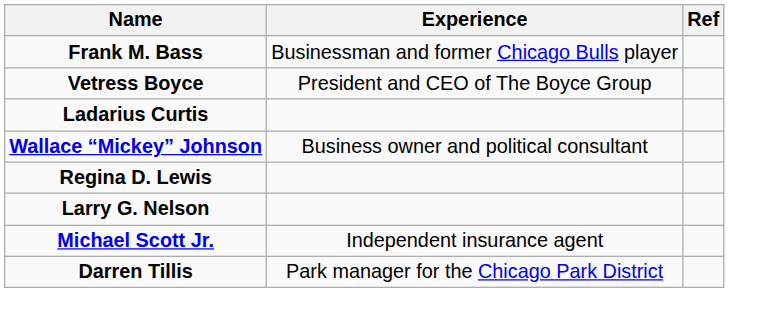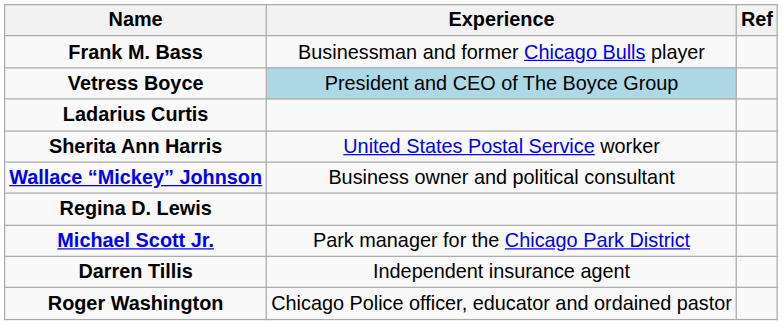Vetress Boyce | Experience: no background -> lightblue background
+ row: Sherita Ann Harris | United States Postal Service worker
- row: Larry G. Nelson
Michael Scott Jr. | Experience: Independent insurance agent -> Park manager for the Chicago Park District
Darren Tillis | Experience: Park manager for the Chicago Park District -> Independent insurance agent
+ row: Roger Washington | Chicago Police officer, educator and ordained pastor
